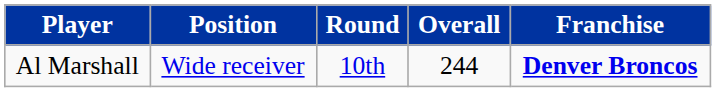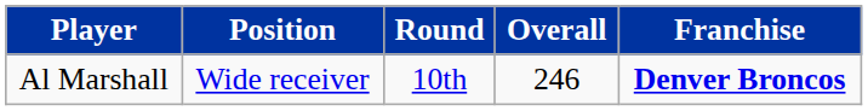Al Marshall | Overall: 244 -> 246
